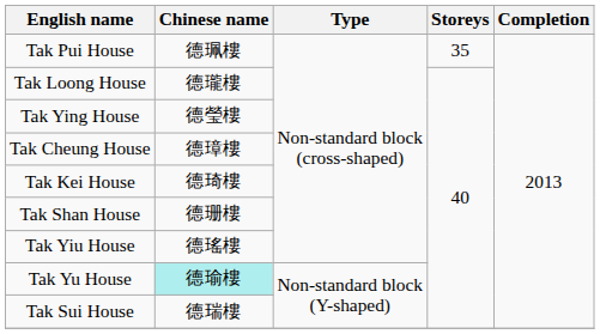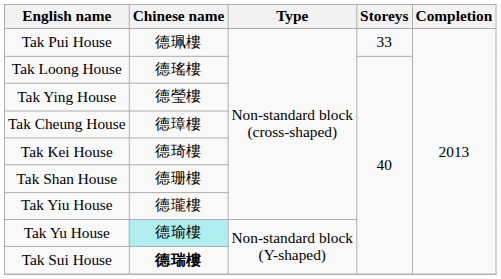Tak Pui House | Storeys: 35 -> 33
Tak Loong House | Chinese name: 德瓏樓 -> 德瑤樓
Tak Yiu House | Chinese name: 德瑤樓 -> 德瓏樓
Tak Sui House | Chinese name: normal -> bold
